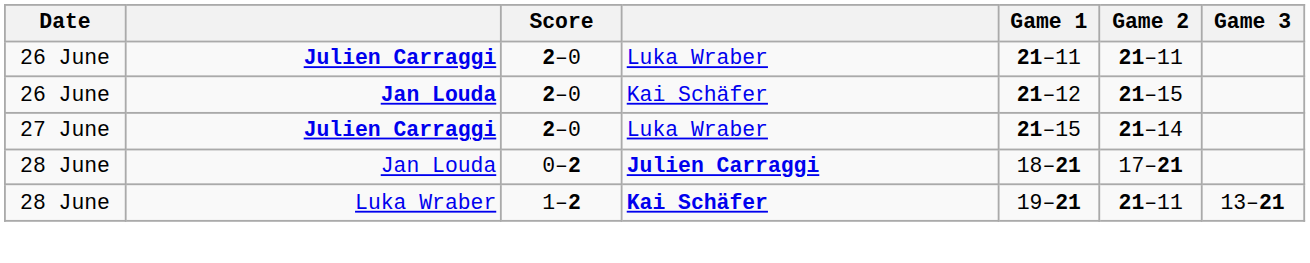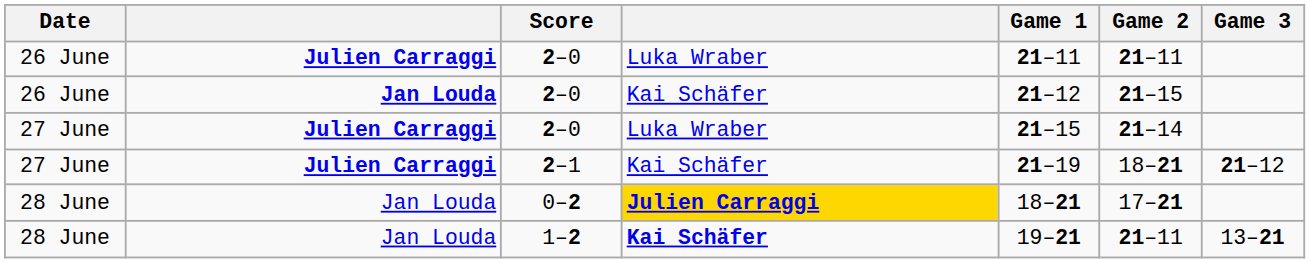+ row: 27 June | Julien Carraggi | 2–1 | Kai Schäfer | 21–19 | 18–21 | 21–12
0–2 | column 4: no background -> gold background
1–2 | column 2: Luka Wraber -> Jan Louda
